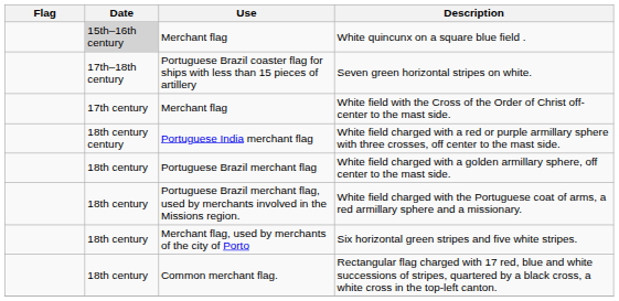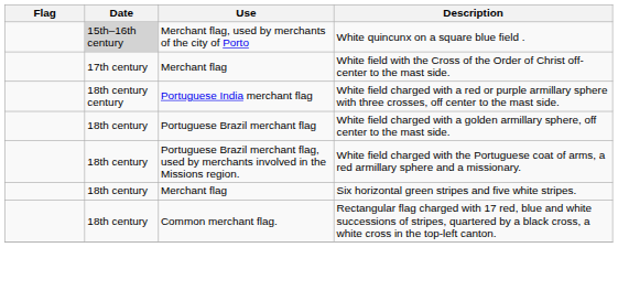White quincunx on a square blue field . | Use: Merchant flag -> Merchant flag, used by merchants of the city of Porto
- row: 17th–18th century | Portuguese Brazil coaster flag for ships with less than 15 pieces of artillery | Seven green horizontal stripes on white.
Six horizontal green stripes and five white stripes. | Use: Merchant flag, used by merchants of the city of Porto -> Merchant flag
